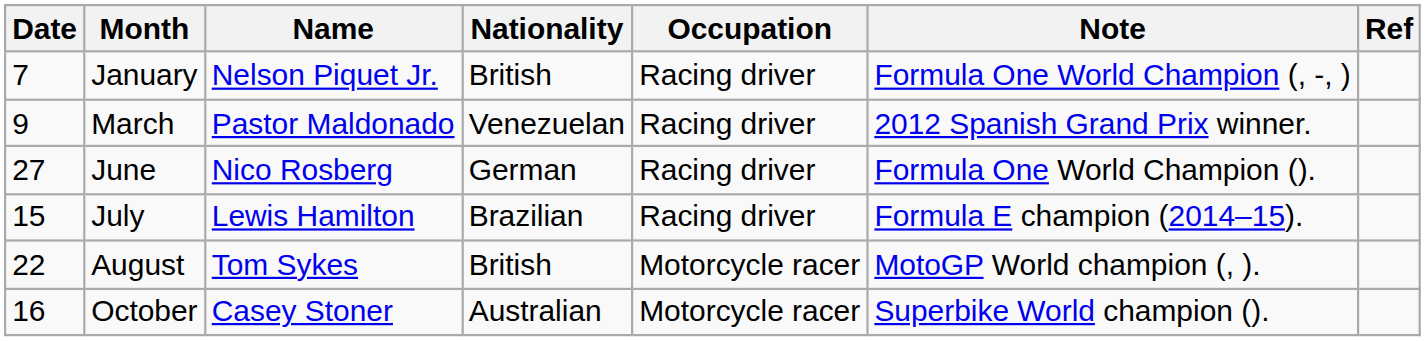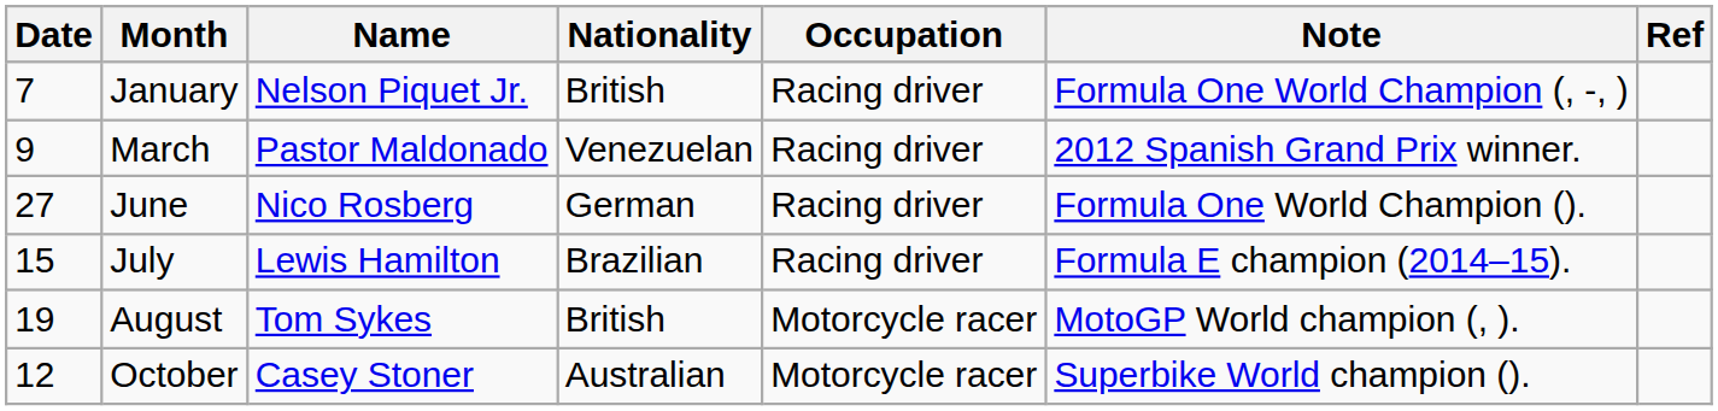August | Date: 22 -> 19
October | Date: 16 -> 12
